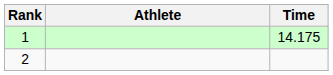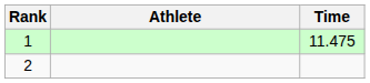1 | Time: 14.175 -> 11.475
